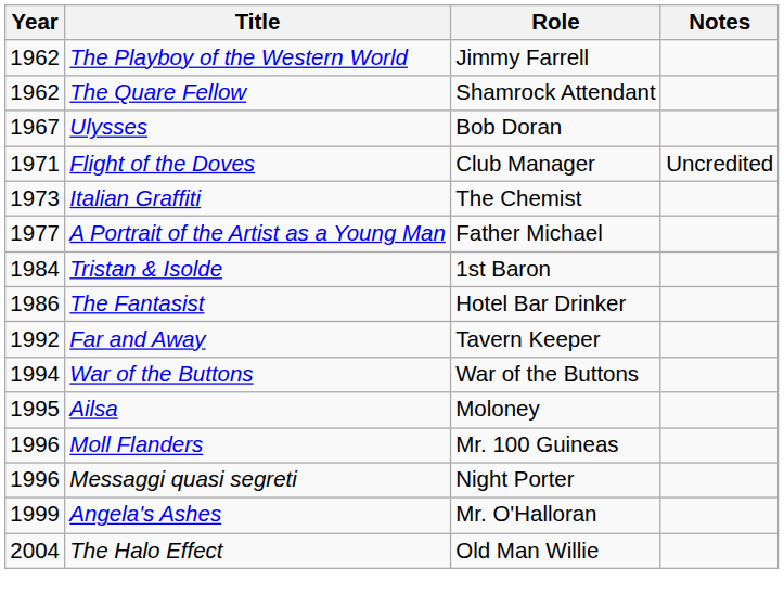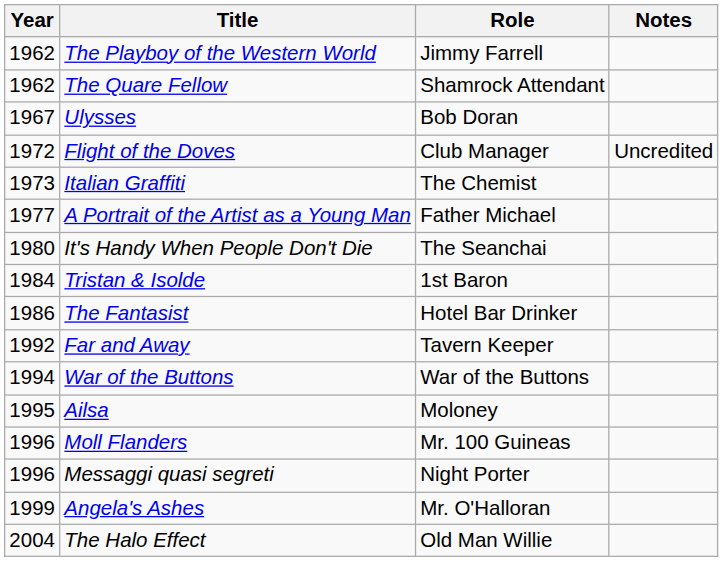Flight of the Doves | Year: 1971 -> 1972
+ row: 1980 | It's Handy When People Don't Die | The Seanchai
